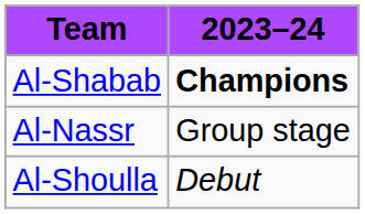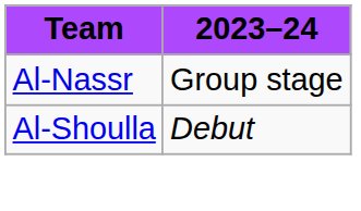- row: Al-Shabab | Champions
